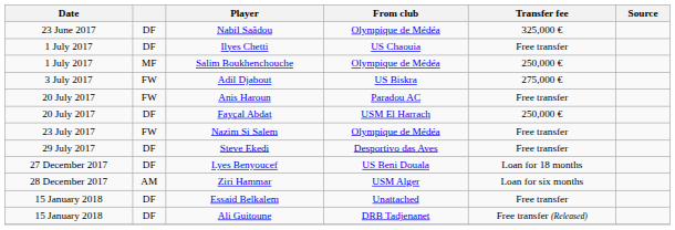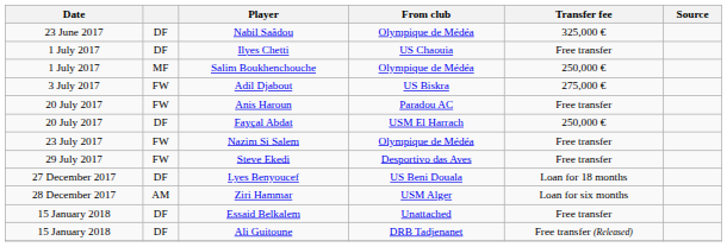Steve Ekedi | column 2: DF -> FW
